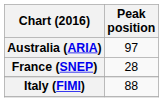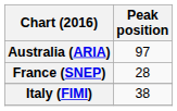Italy (FIMI) | Peak position: 88 -> 38
